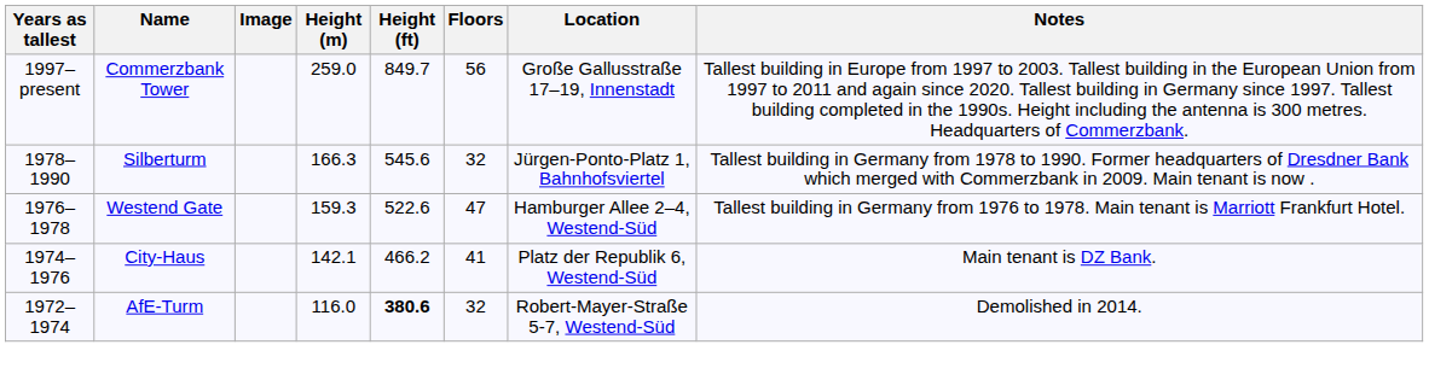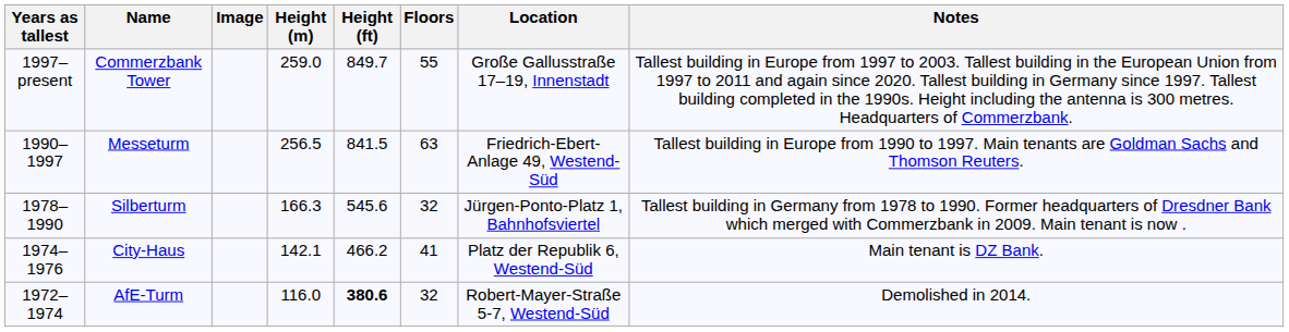Commerzbank Tower | Floors: 56 -> 55
+ row: 1990–1997 | Messeturm | 256.5 | 841.5 | 63 | Friedrich-Ebert-Anlage 49, Westend-Süd | Tallest building in Europe from 1990 to 1997. Main tenants are Goldman Sachs and Thomson Reuters.
- row: 1976–1978 | Westend Gate | 159.3 | 522.6 | 47 | Hamburger Allee 2–4, Westend-Süd | Tallest building in Germany from 1976 to 1978. Main tenant is Marriott Frankfurt Hotel.
